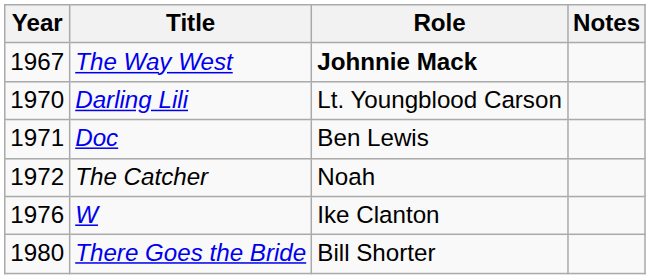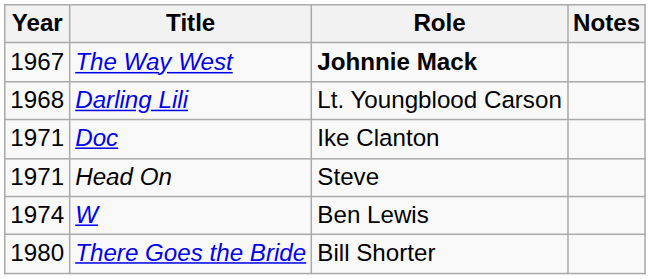Darling Lili | Year: 1970 -> 1968
Doc | Role: Ben Lewis -> Ike Clanton
+ row: 1971 | Head On | Steve
- row: 1972 | The Catcher | Noah
W | Year: 1976 -> 1974
W | Role: Ike Clanton -> Ben Lewis
